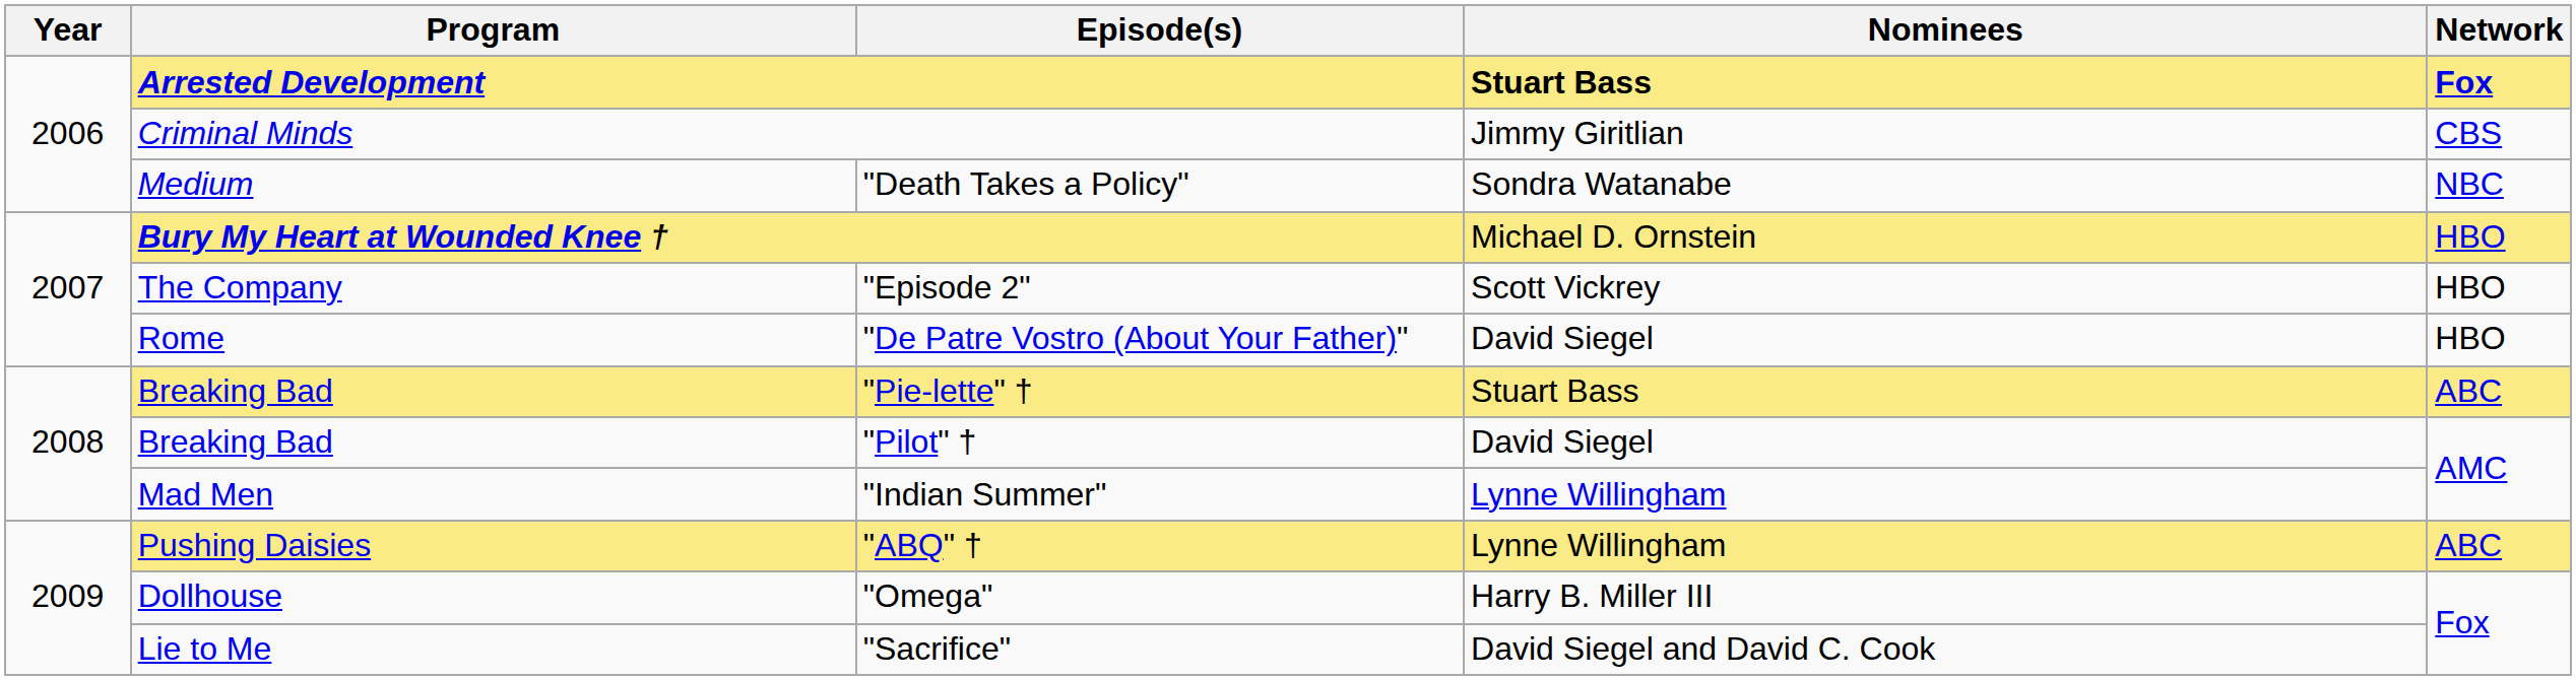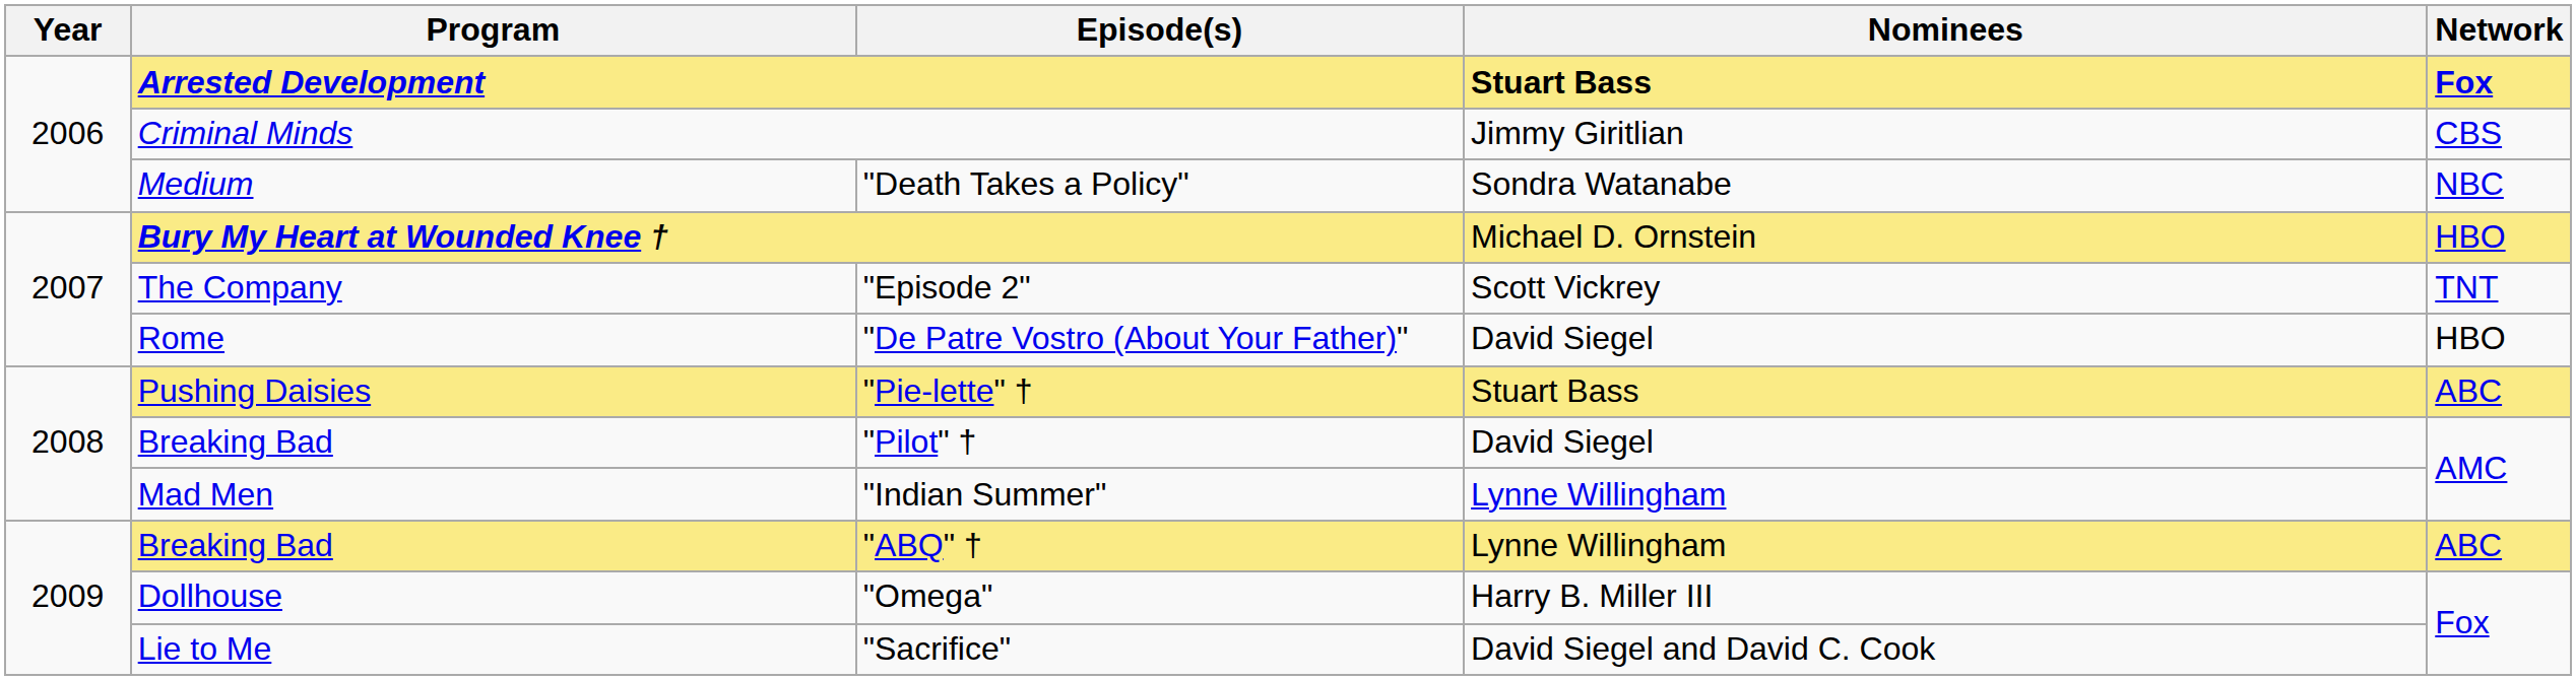"Episode 2" | Network: HBO -> TNT
"Pie-lette" † | Program: Breaking Bad -> Pushing Daisies
"ABQ" † | Program: Pushing Daisies -> Breaking Bad
